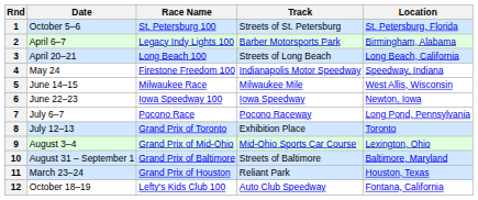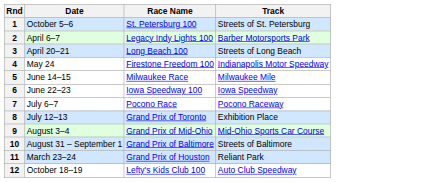- column: Location | St. Petersburg, Florida | Birmingham, Alabama | Long Beach, California | Speedway, Indiana | West Allis, Wisconsin | Newton, Iowa | Long Pond, Pennsylvania | Toronto | Lexington, Ohio | Baltimore, Maryland | Houston, Texas | Fontana, California
